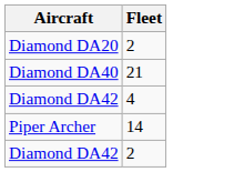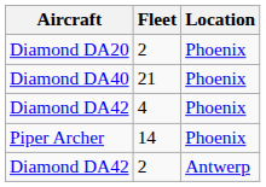+ column: Location | Phoenix | Phoenix | Phoenix | Phoenix | Antwerp
